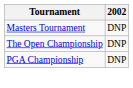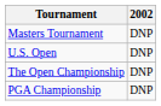+ row: U.S. Open | DNP
